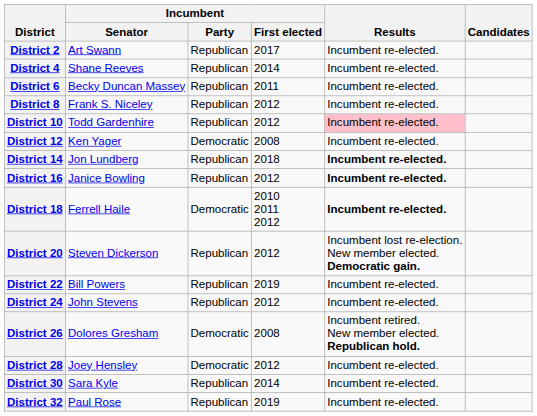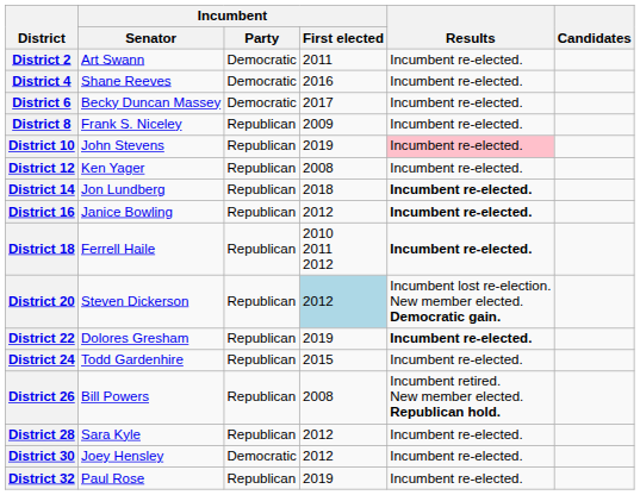District 2 | Incumbent / Party: Republican -> Democratic
District 2 | Incumbent / First elected: 2017 -> 2011
District 4 | Incumbent / Party: Republican -> Democratic
District 4 | Incumbent / First elected: 2014 -> 2016
District 6 | Incumbent / Party: Republican -> Democratic
District 6 | Incumbent / First elected: 2011 -> 2017
District 8 | Incumbent / First elected: 2012 -> 2009
District 10 | Incumbent / Senator: Todd Gardenhire -> John Stevens
District 10 | Incumbent / First elected: 2012 -> 2019
District 12 | Incumbent / Party: Democratic -> Republican
District 18 | Incumbent / Party: Democratic -> Republican
District 20 | Incumbent / First elected: no background -> lightblue background
District 22 | Incumbent / Senator: Bill Powers -> Dolores Gresham
District 22 | Results: normal -> bold
District 24 | Incumbent / Senator: John Stevens -> Todd Gardenhire
District 24 | Incumbent / First elected: 2012 -> 2015
District 26 | Incumbent / Senator: Dolores Gresham -> Bill Powers
District 26 | Incumbent / Party: Democratic -> Republican
District 28 | Incumbent / Senator: Joey Hensley -> Sara Kyle
District 28 | Incumbent / Party: Democratic -> Republican
District 30 | Incumbent / Senator: Sara Kyle -> Joey Hensley
District 30 | Incumbent / Party: Republican -> Democratic
District 30 | Incumbent / First elected: 2014 -> 2012
